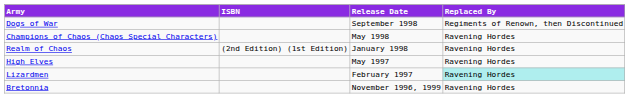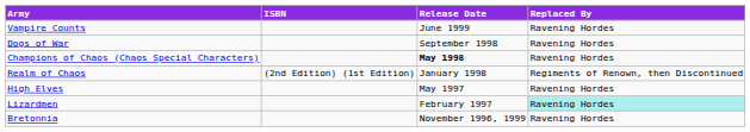+ row: Vampire Counts | June 1999 | Ravening Hordes
Dogs of War | Replaced By: Regiments of Renown, then Discontinued -> Ravening Hordes
Champions of Chaos (Chaos Special Characters) | Release Date: normal -> bold
Realm of Chaos | Replaced By: Ravening Hordes -> Regiments of Renown, then Discontinued
